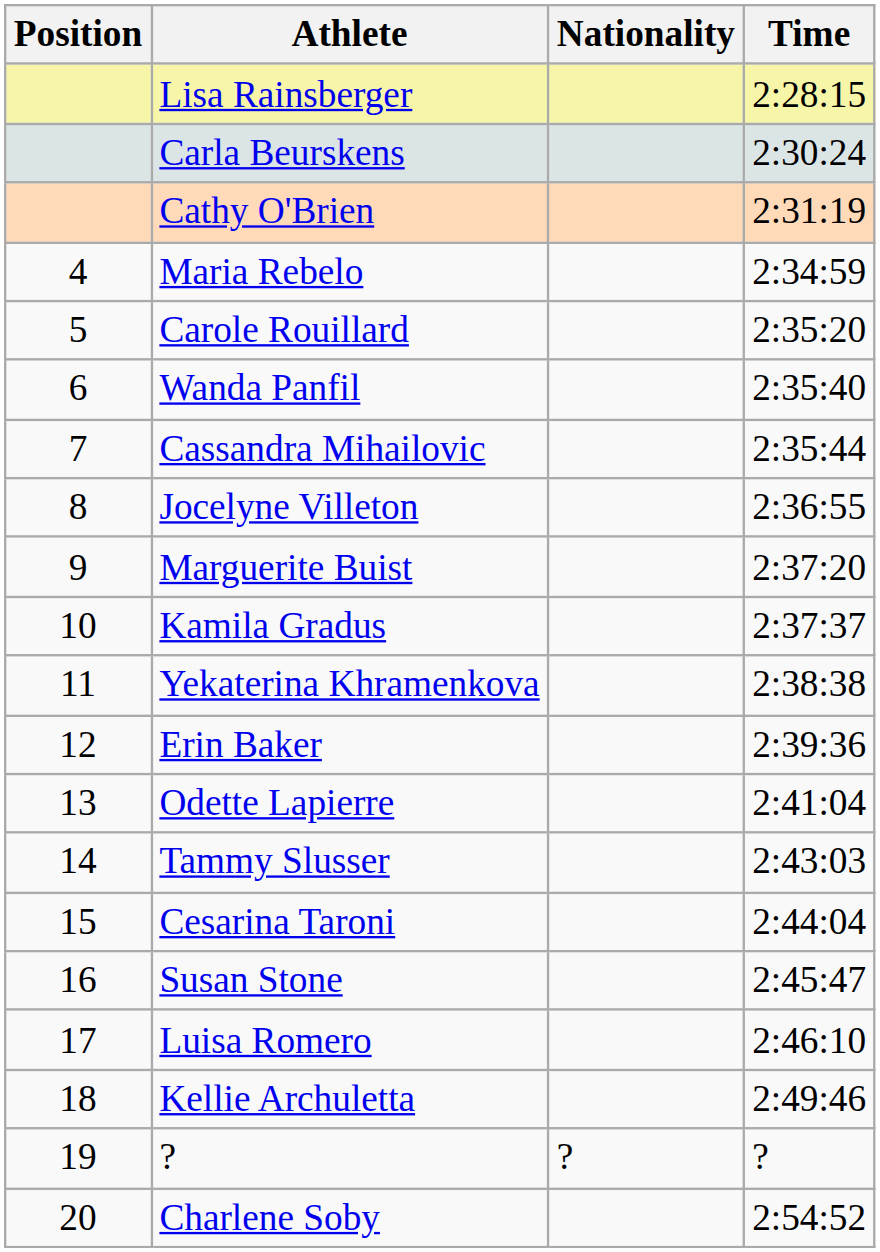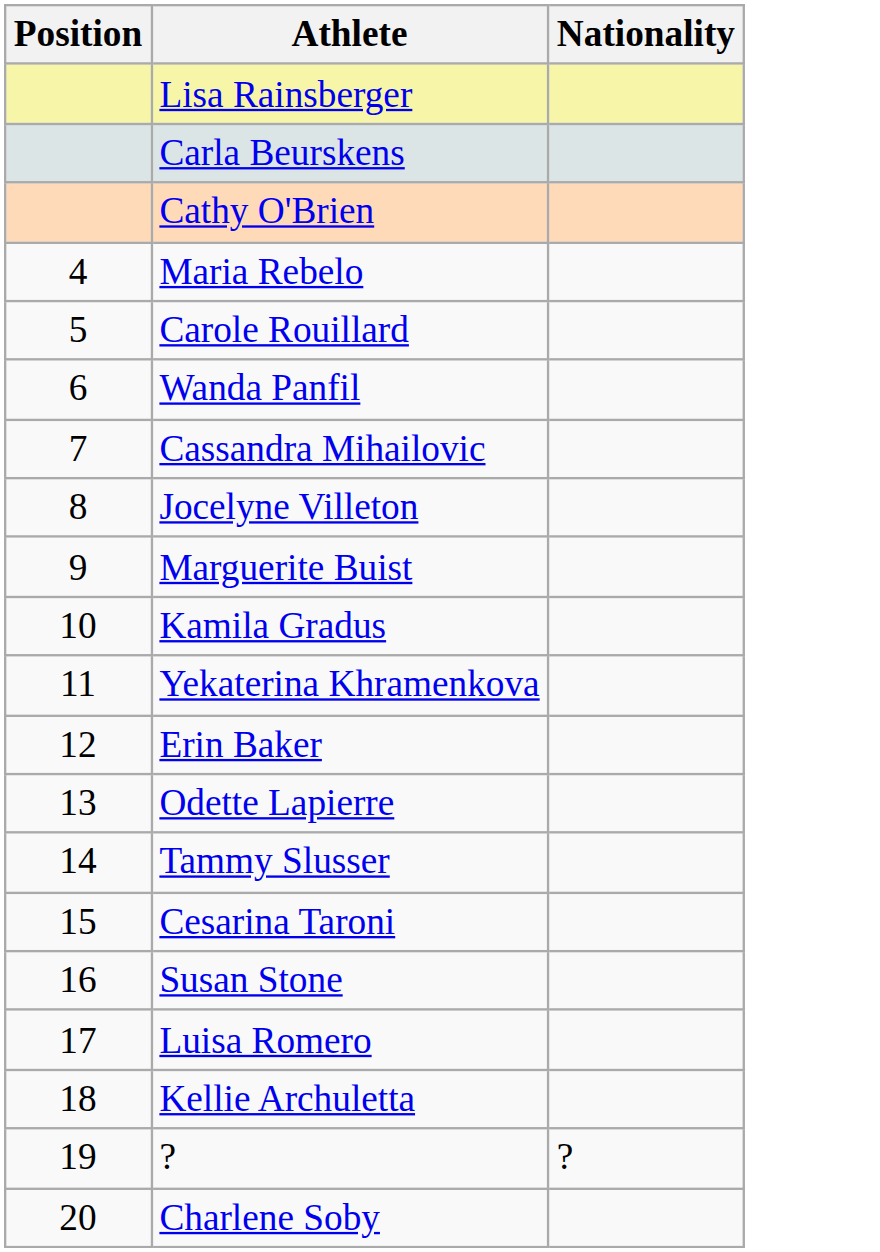- column: Time | 2:28:15 | 2:30:24 | 2:31:19 | 2:34:59 | 2:35:20 | 2:35:40 | 2:35:44 | 2:36:55 | 2:37:20 | 2:37:37 | 2:38:38 | 2:39:36 | 2:41:04 | 2:43:03 | 2:44:04 | 2:45:47 | 2:46:10 | 2:49:46 | ? | 2:54:52
